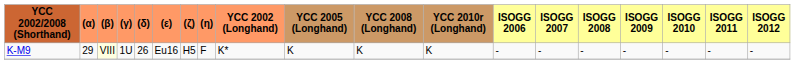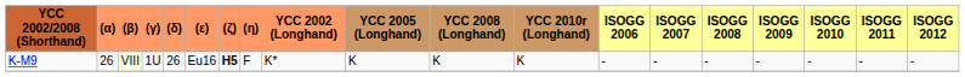K-M9 | (α): 29 -> 26
K-M9 | (ζ): normal -> bold
